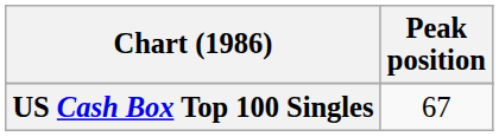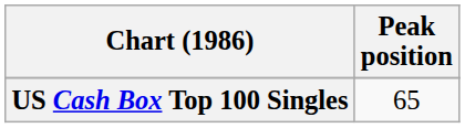US Cash Box Top 100 Singles | Peak position: 67 -> 65
